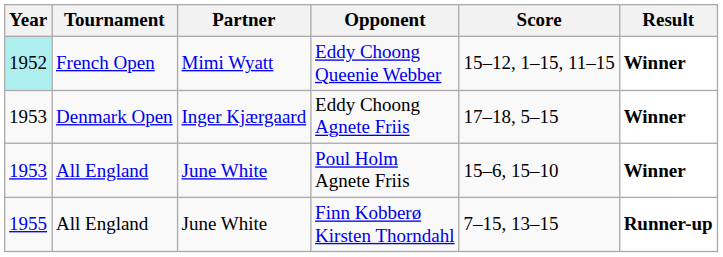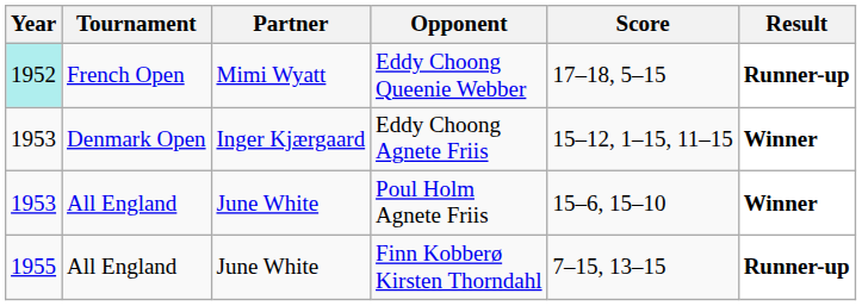Eddy Choong Queenie Webber | Score: 15–12, 1–15, 11–15 -> 17–18, 5–15
Eddy Choong Queenie Webber | Result: Winner -> Runner-up
Eddy Choong Agnete Friis | Score: 17–18, 5–15 -> 15–12, 1–15, 11–15
